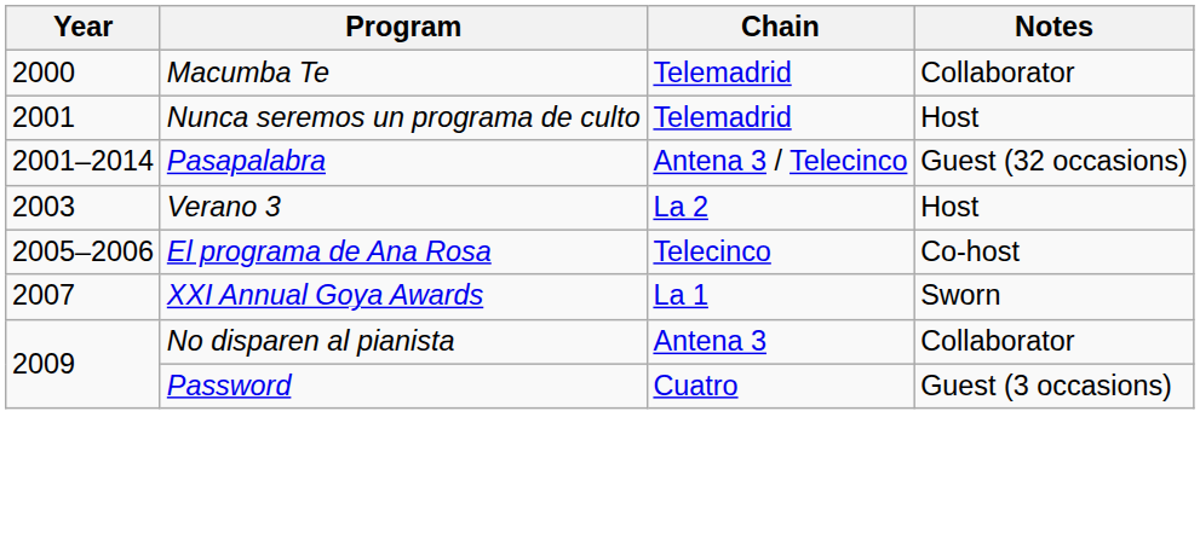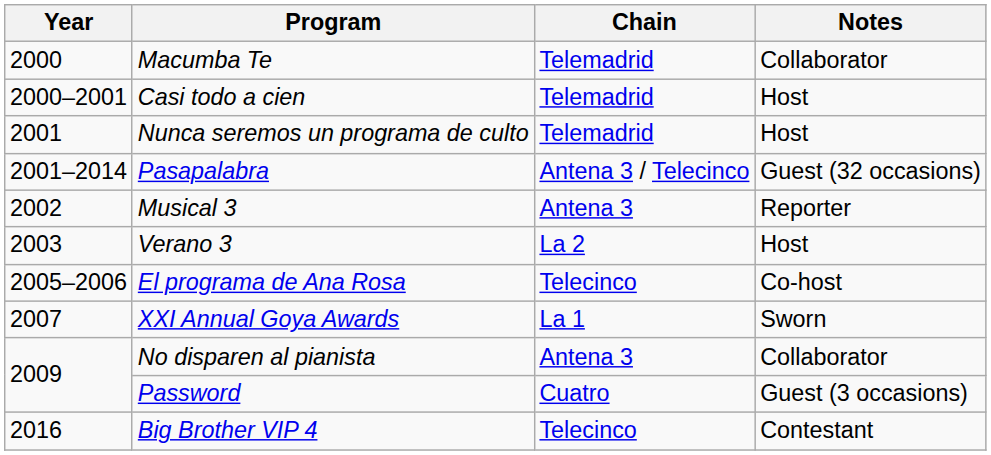+ row: 2000–2001 | Casi todo a cien | Telemadrid | Host
+ row: 2002 | Musical 3 | Antena 3 | Reporter
+ row: 2016 | Big Brother VIP 4 | Telecinco | Contestant
